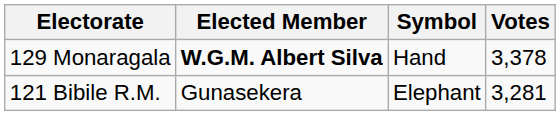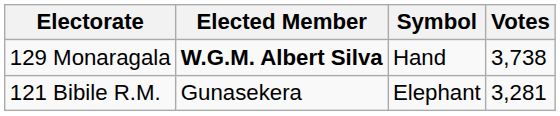129 Monaragala | Votes: 3,378 -> 3,738
